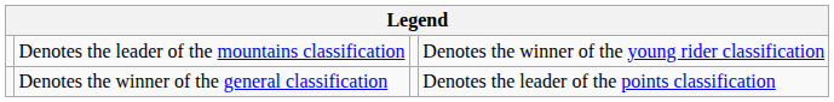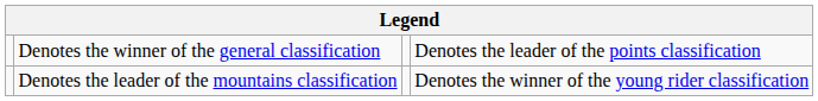rows swapped: Denotes the winner of the general classification <-> Denotes the leader of the mountains classification
